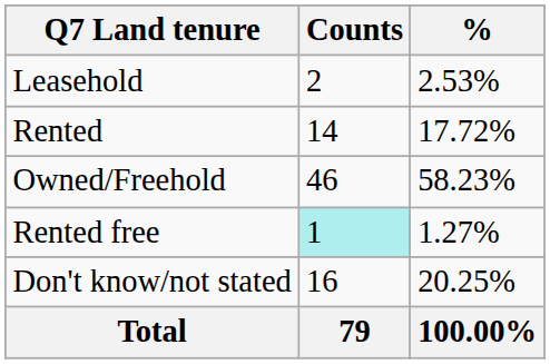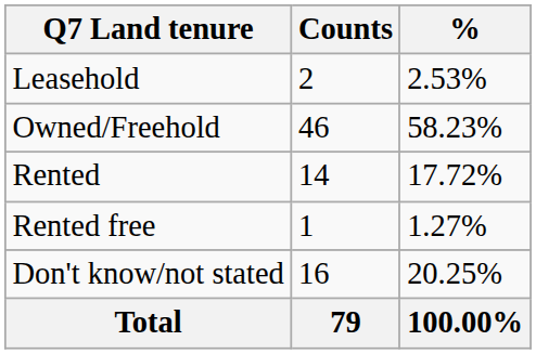rows swapped: Owned/Freehold <-> Rented
Rented free | Counts: paleturquoise background -> no background
